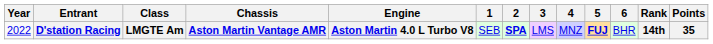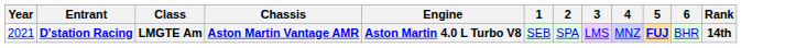- column: Points | 35
D'station Racing | Year: 2022 -> 2021
D'station Racing | 2: bold -> normal
